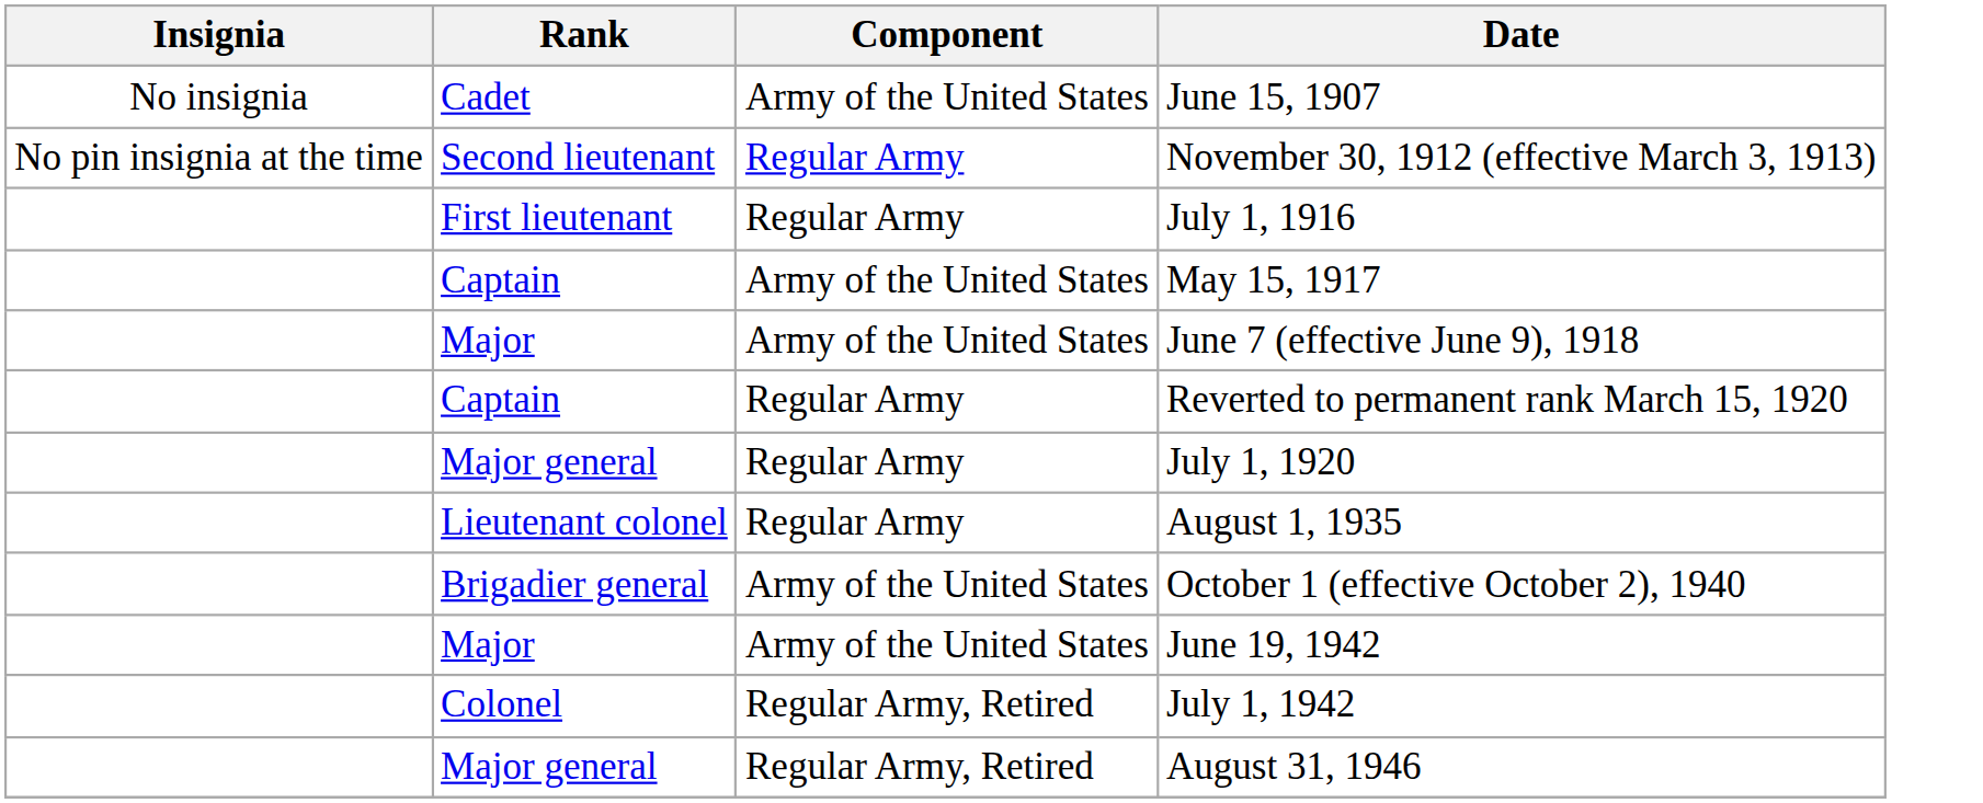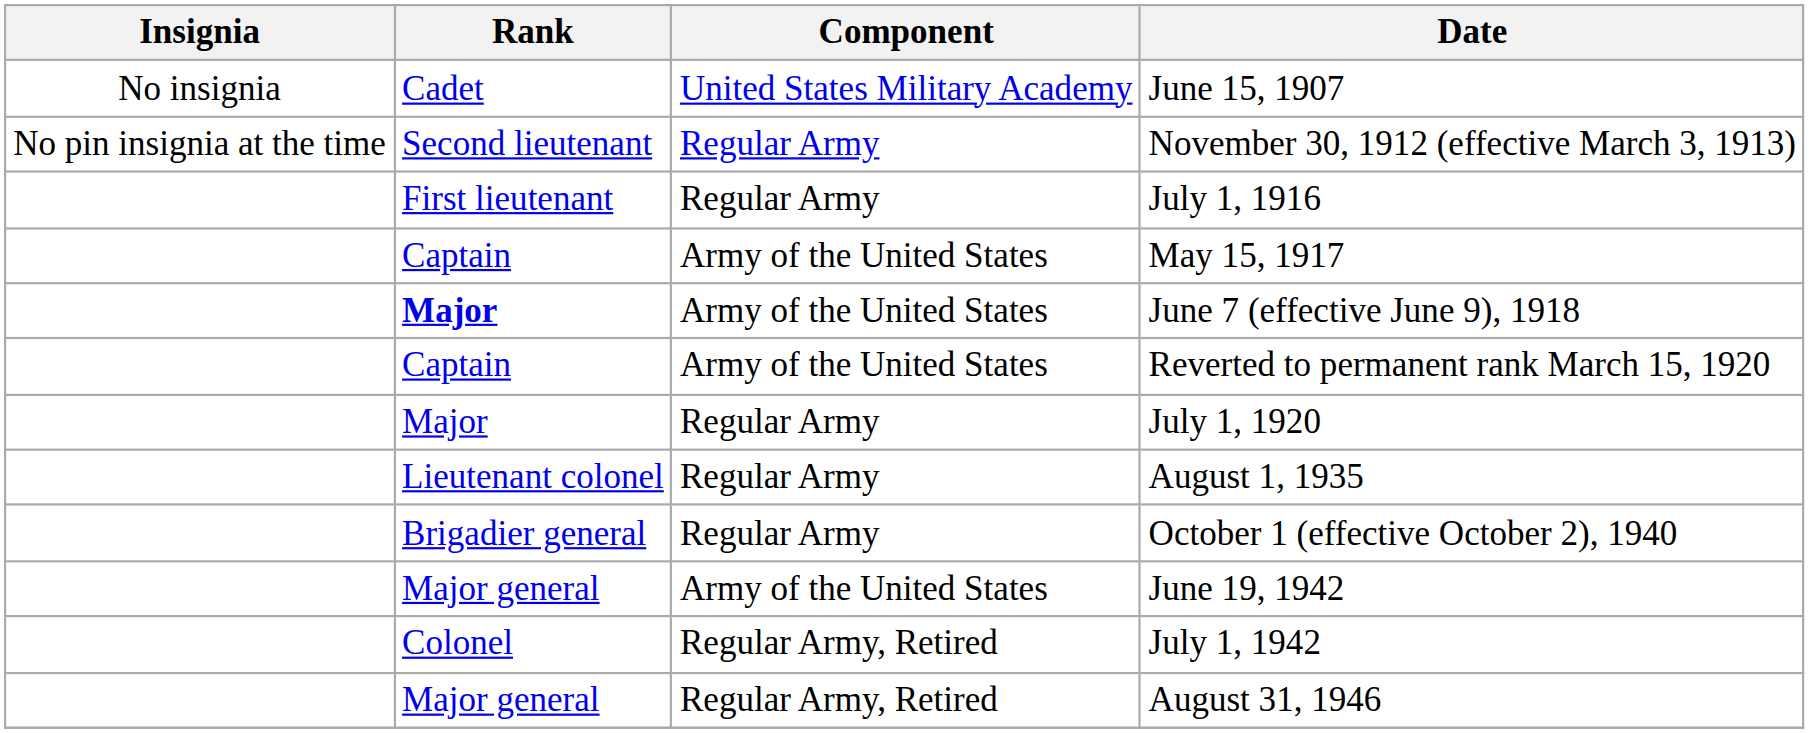June 15, 1907 | Component: Army of the United States -> United States Military Academy
June 7 (effective June 9), 1918 | Rank: normal -> bold
Reverted to permanent rank March 15, 1920 | Component: Regular Army -> Army of the United States
July 1, 1920 | Rank: Major general -> Major
October 1 (effective October 2), 1940 | Component: Army of the United States -> Regular Army
June 19, 1942 | Rank: Major -> Major general
